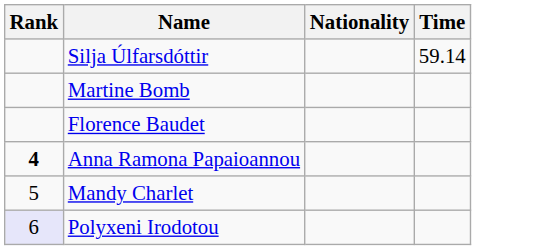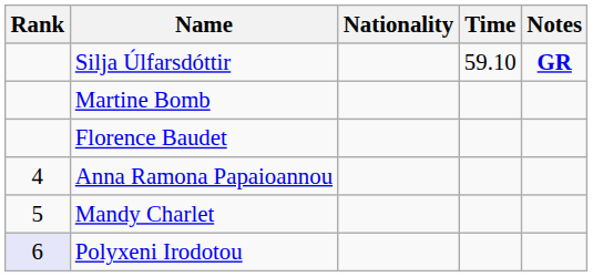+ column: Notes | GR
Silja Úlfarsdóttir | Time: 59.14 -> 59.10
Anna Ramona Papaioannou | Rank: bold -> normal
